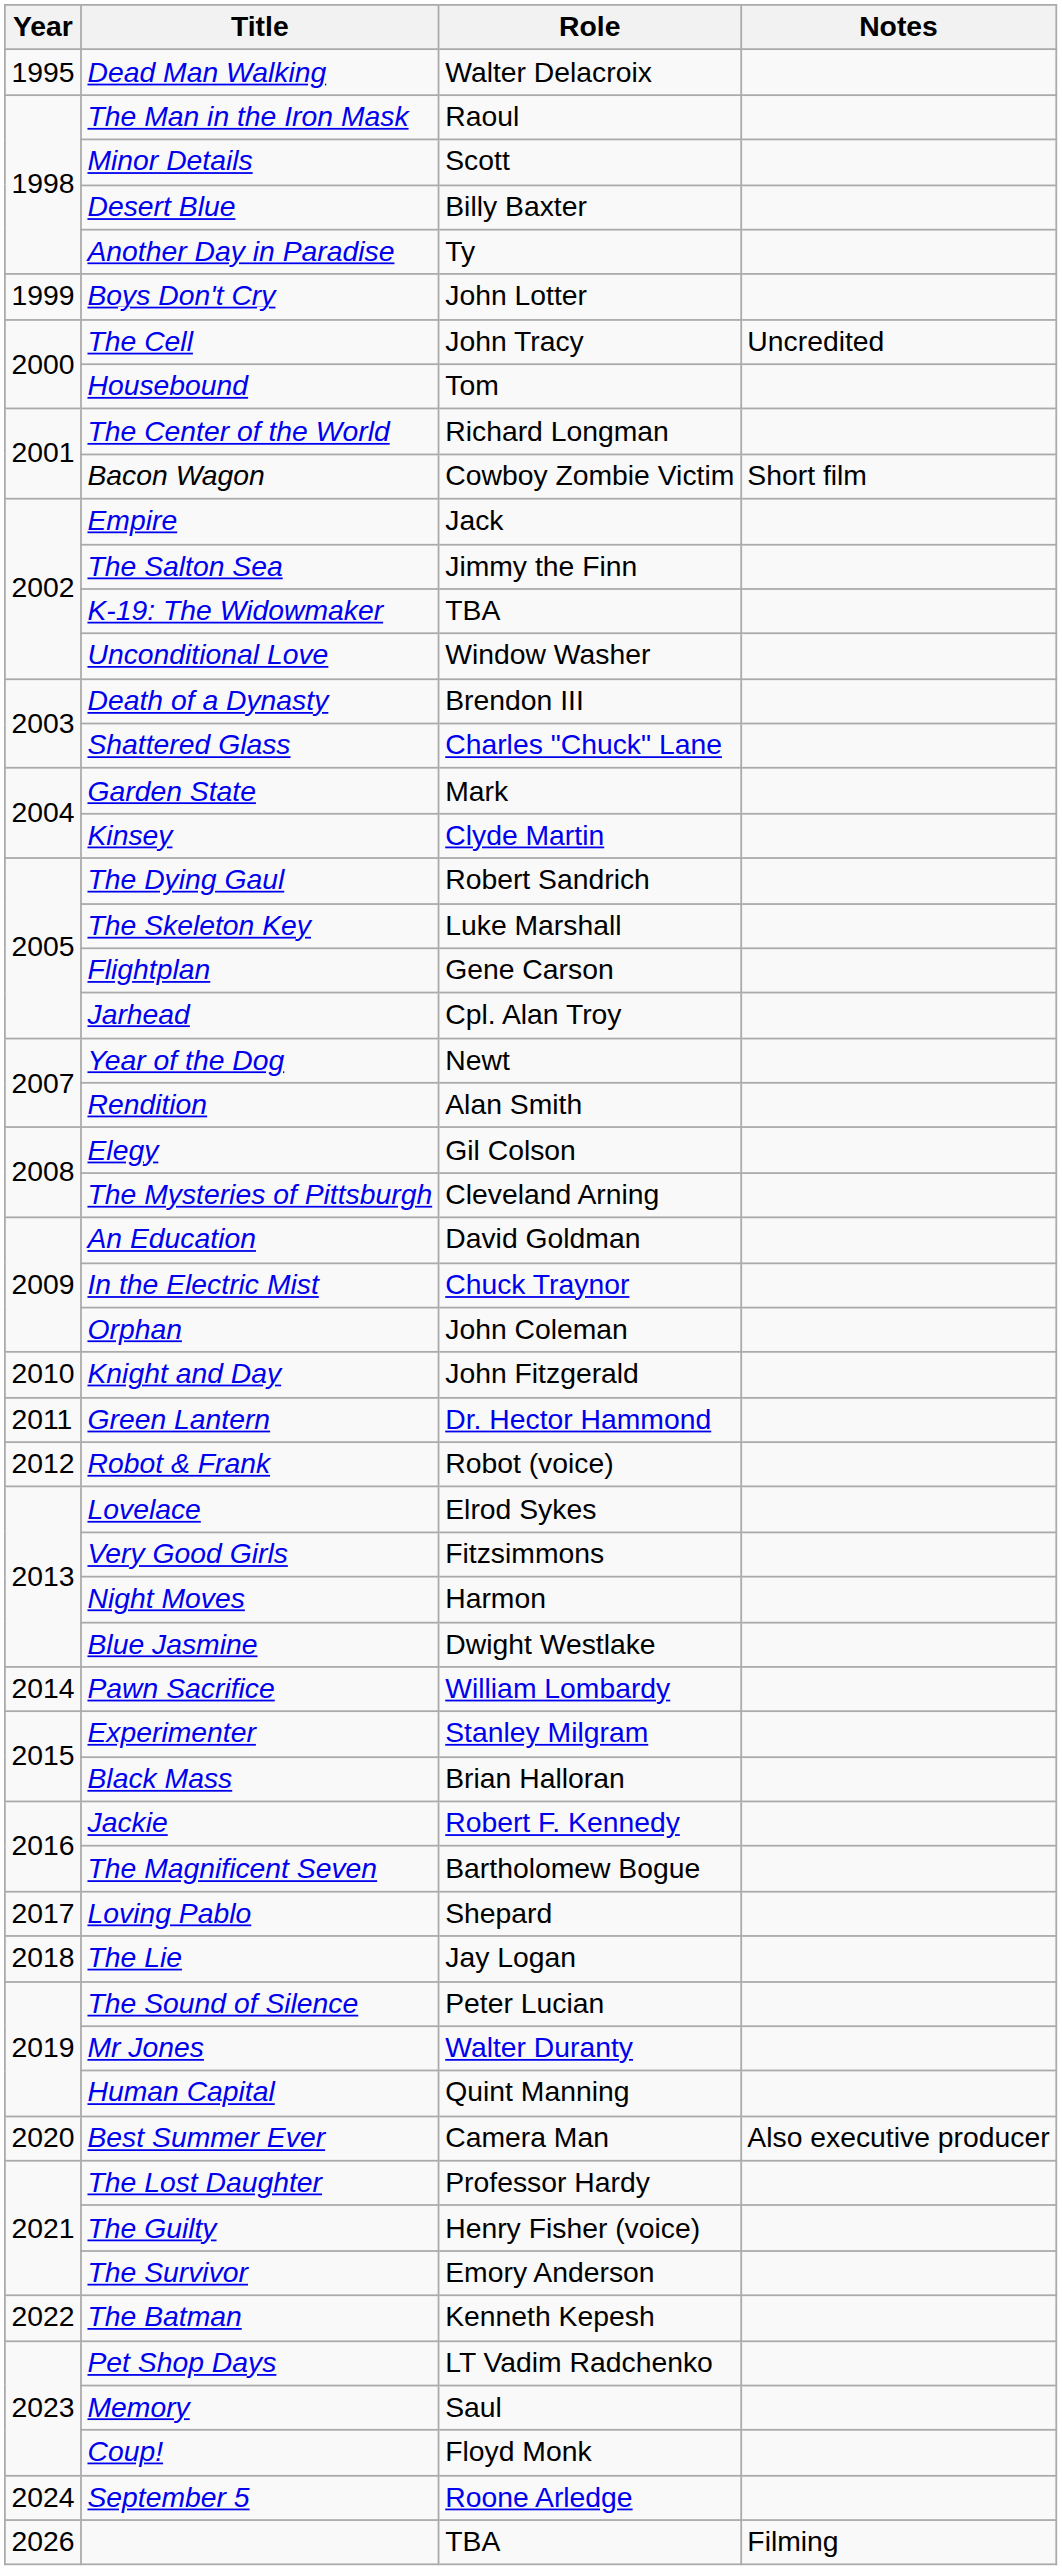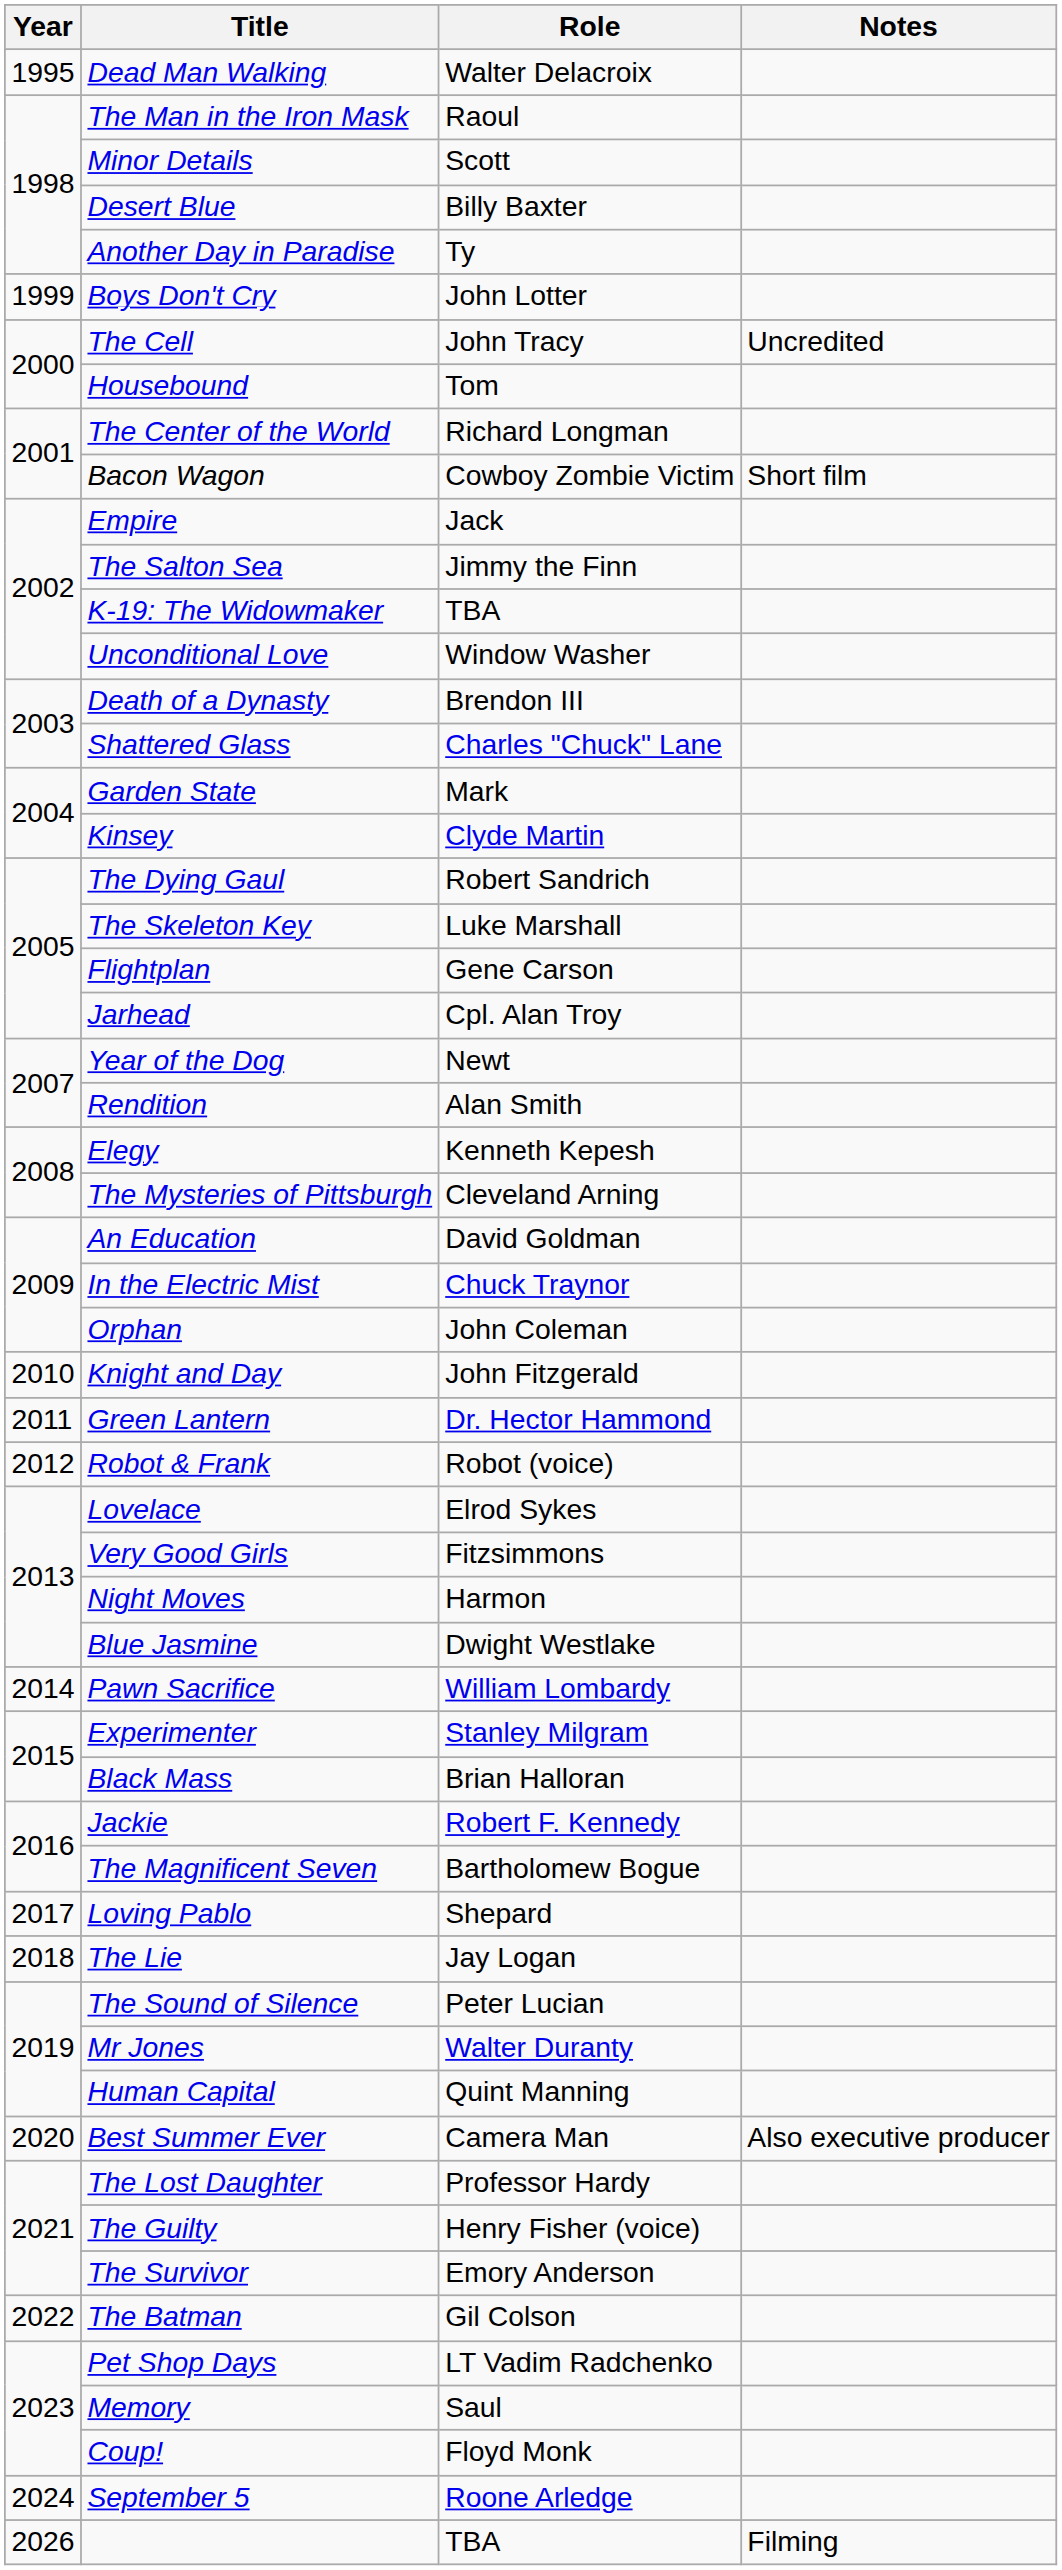Elegy | Role: Gil Colson -> Kenneth Kepesh
The Batman | Role: Kenneth Kepesh -> Gil Colson
